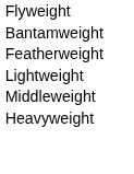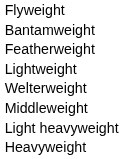+ row: Welterweight
+ row: Light heavyweight
